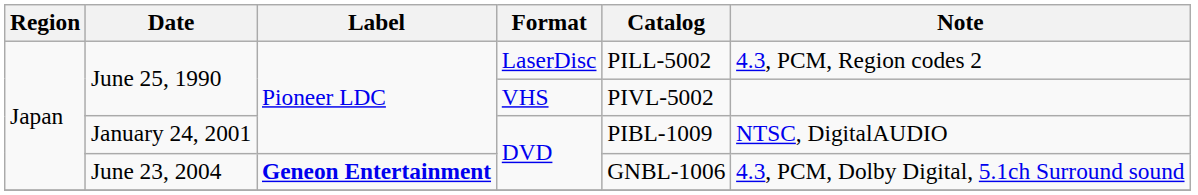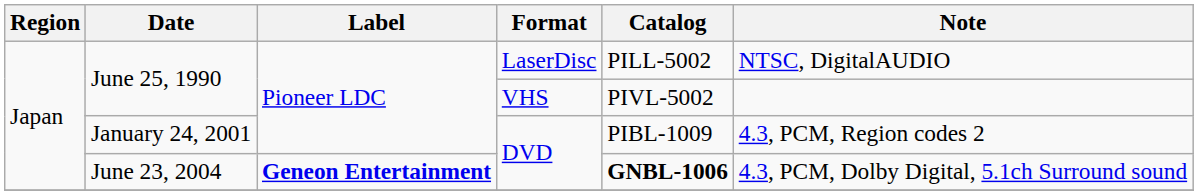June 25, 1990 / LaserDisc | Note: 4.3, PCM, Region codes 2 -> NTSC, DigitalAUDIO
January 24, 2001 | Note: NTSC, DigitalAUDIO -> 4.3, PCM, Region codes 2
June 23, 2004 | Catalog: normal -> bold
